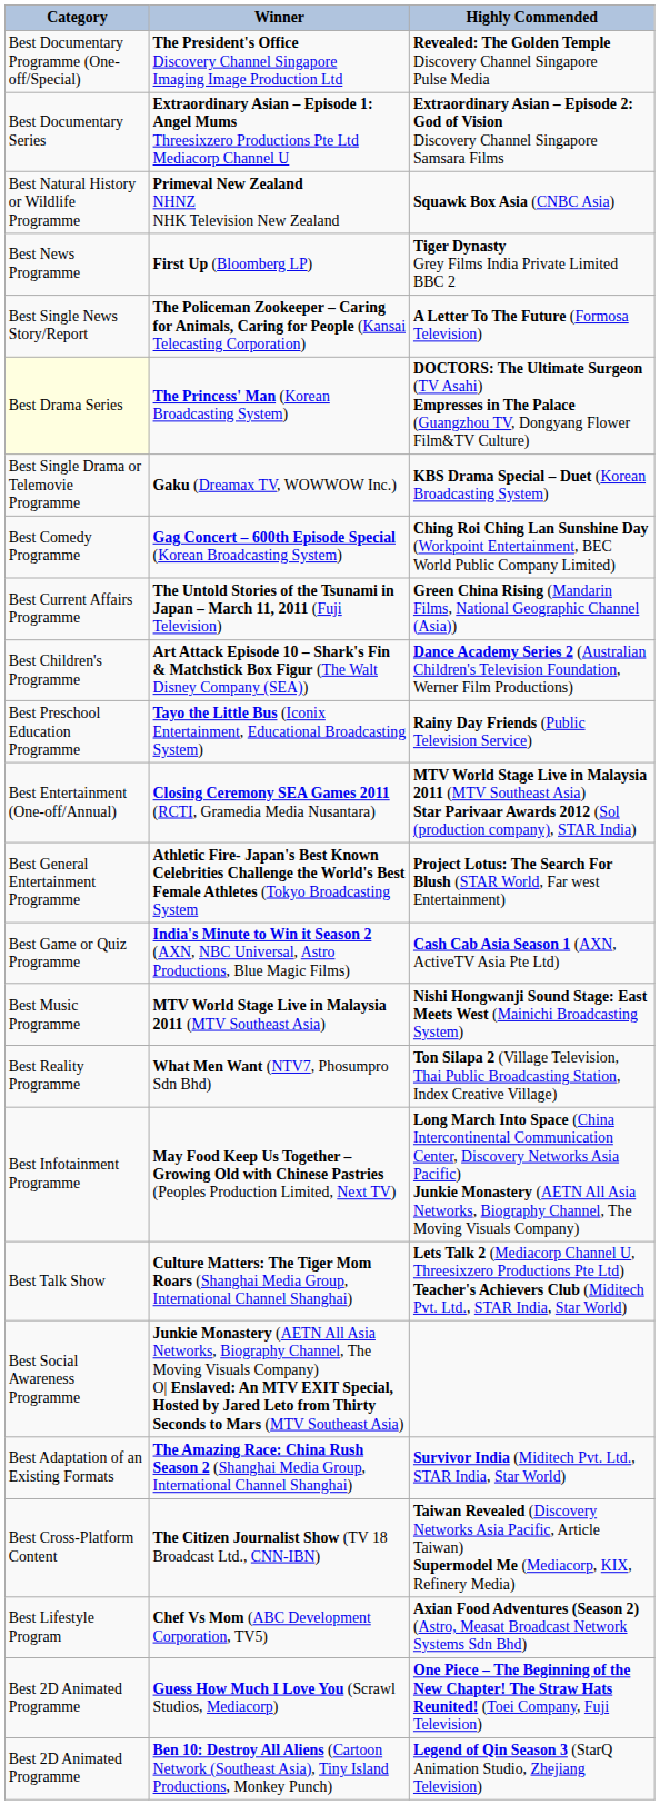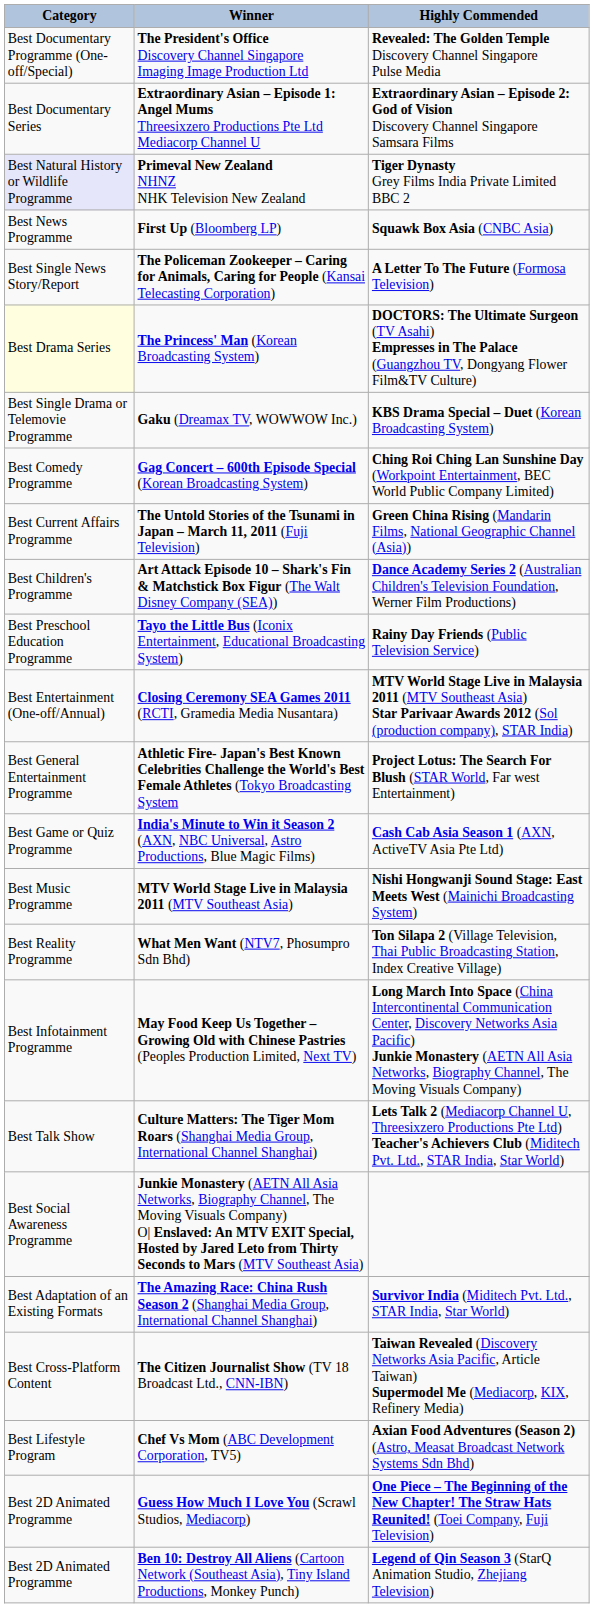Primeval New Zealand NHNZ NHK Television New Zealand | Category: no background -> lavender background
Primeval New Zealand NHNZ NHK Television New Zealand | Highly Commended: Squawk Box Asia (CNBC Asia) -> Tiger Dynasty Grey Films India Private Limited BBC 2
First Up (Bloomberg LP) | Highly Commended: Tiger Dynasty Grey Films India Private Limited BBC 2 -> Squawk Box Asia (CNBC Asia)
